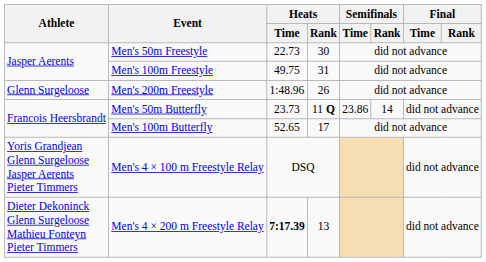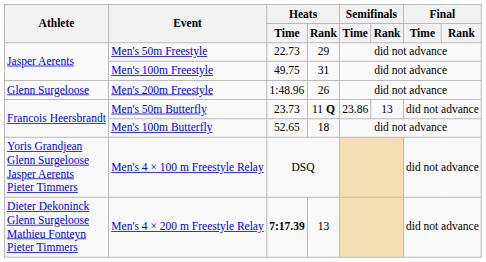Men's 50m Freestyle | Heats / Rank: 30 -> 29
Men's 50m Butterfly | Semifinals / Rank: 14 -> 13
Men's 100m Butterfly | Heats / Rank: 17 -> 18
